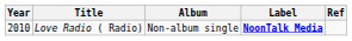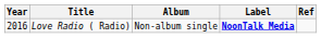Love Radio ( Radio) | Year: 2010 -> 2016
